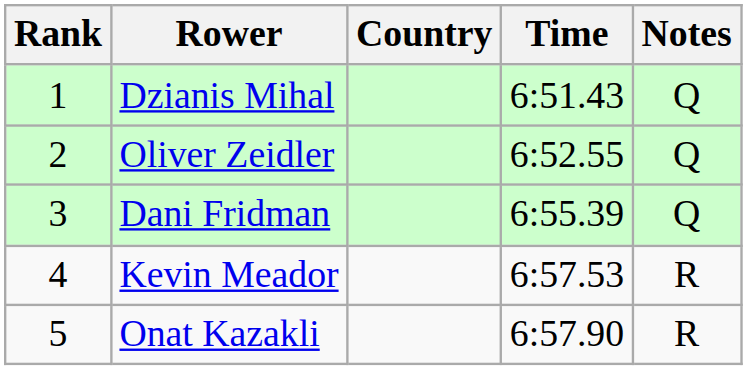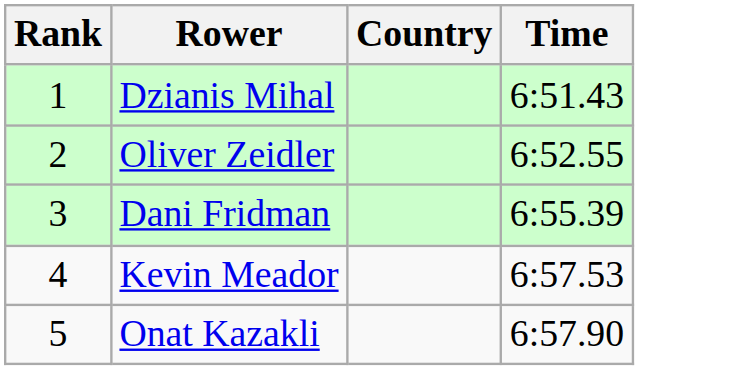- column: Notes | Q | Q | Q | R | R
